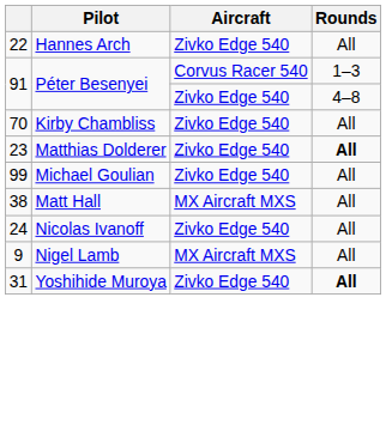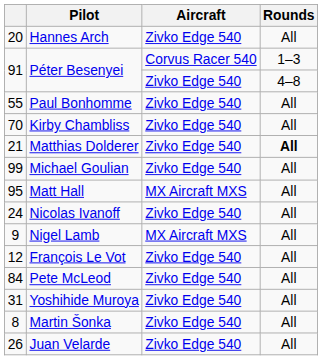Hannes Arch | column 1: 22 -> 20
+ row: 55 | Paul Bonhomme | Zivko Edge 540 | All
Matthias Dolderer | column 1: 23 -> 21
Matt Hall | column 1: 38 -> 95
+ row: 12 | François Le Vot | Zivko Edge 540 | All
+ row: 84 | Pete McLeod | Zivko Edge 540 | All
Yoshihide Muroya | Rounds: bold -> normal
+ row: 8 | Martin Šonka | Zivko Edge 540 | All
+ row: 26 | Juan Velarde | Zivko Edge 540 | All
